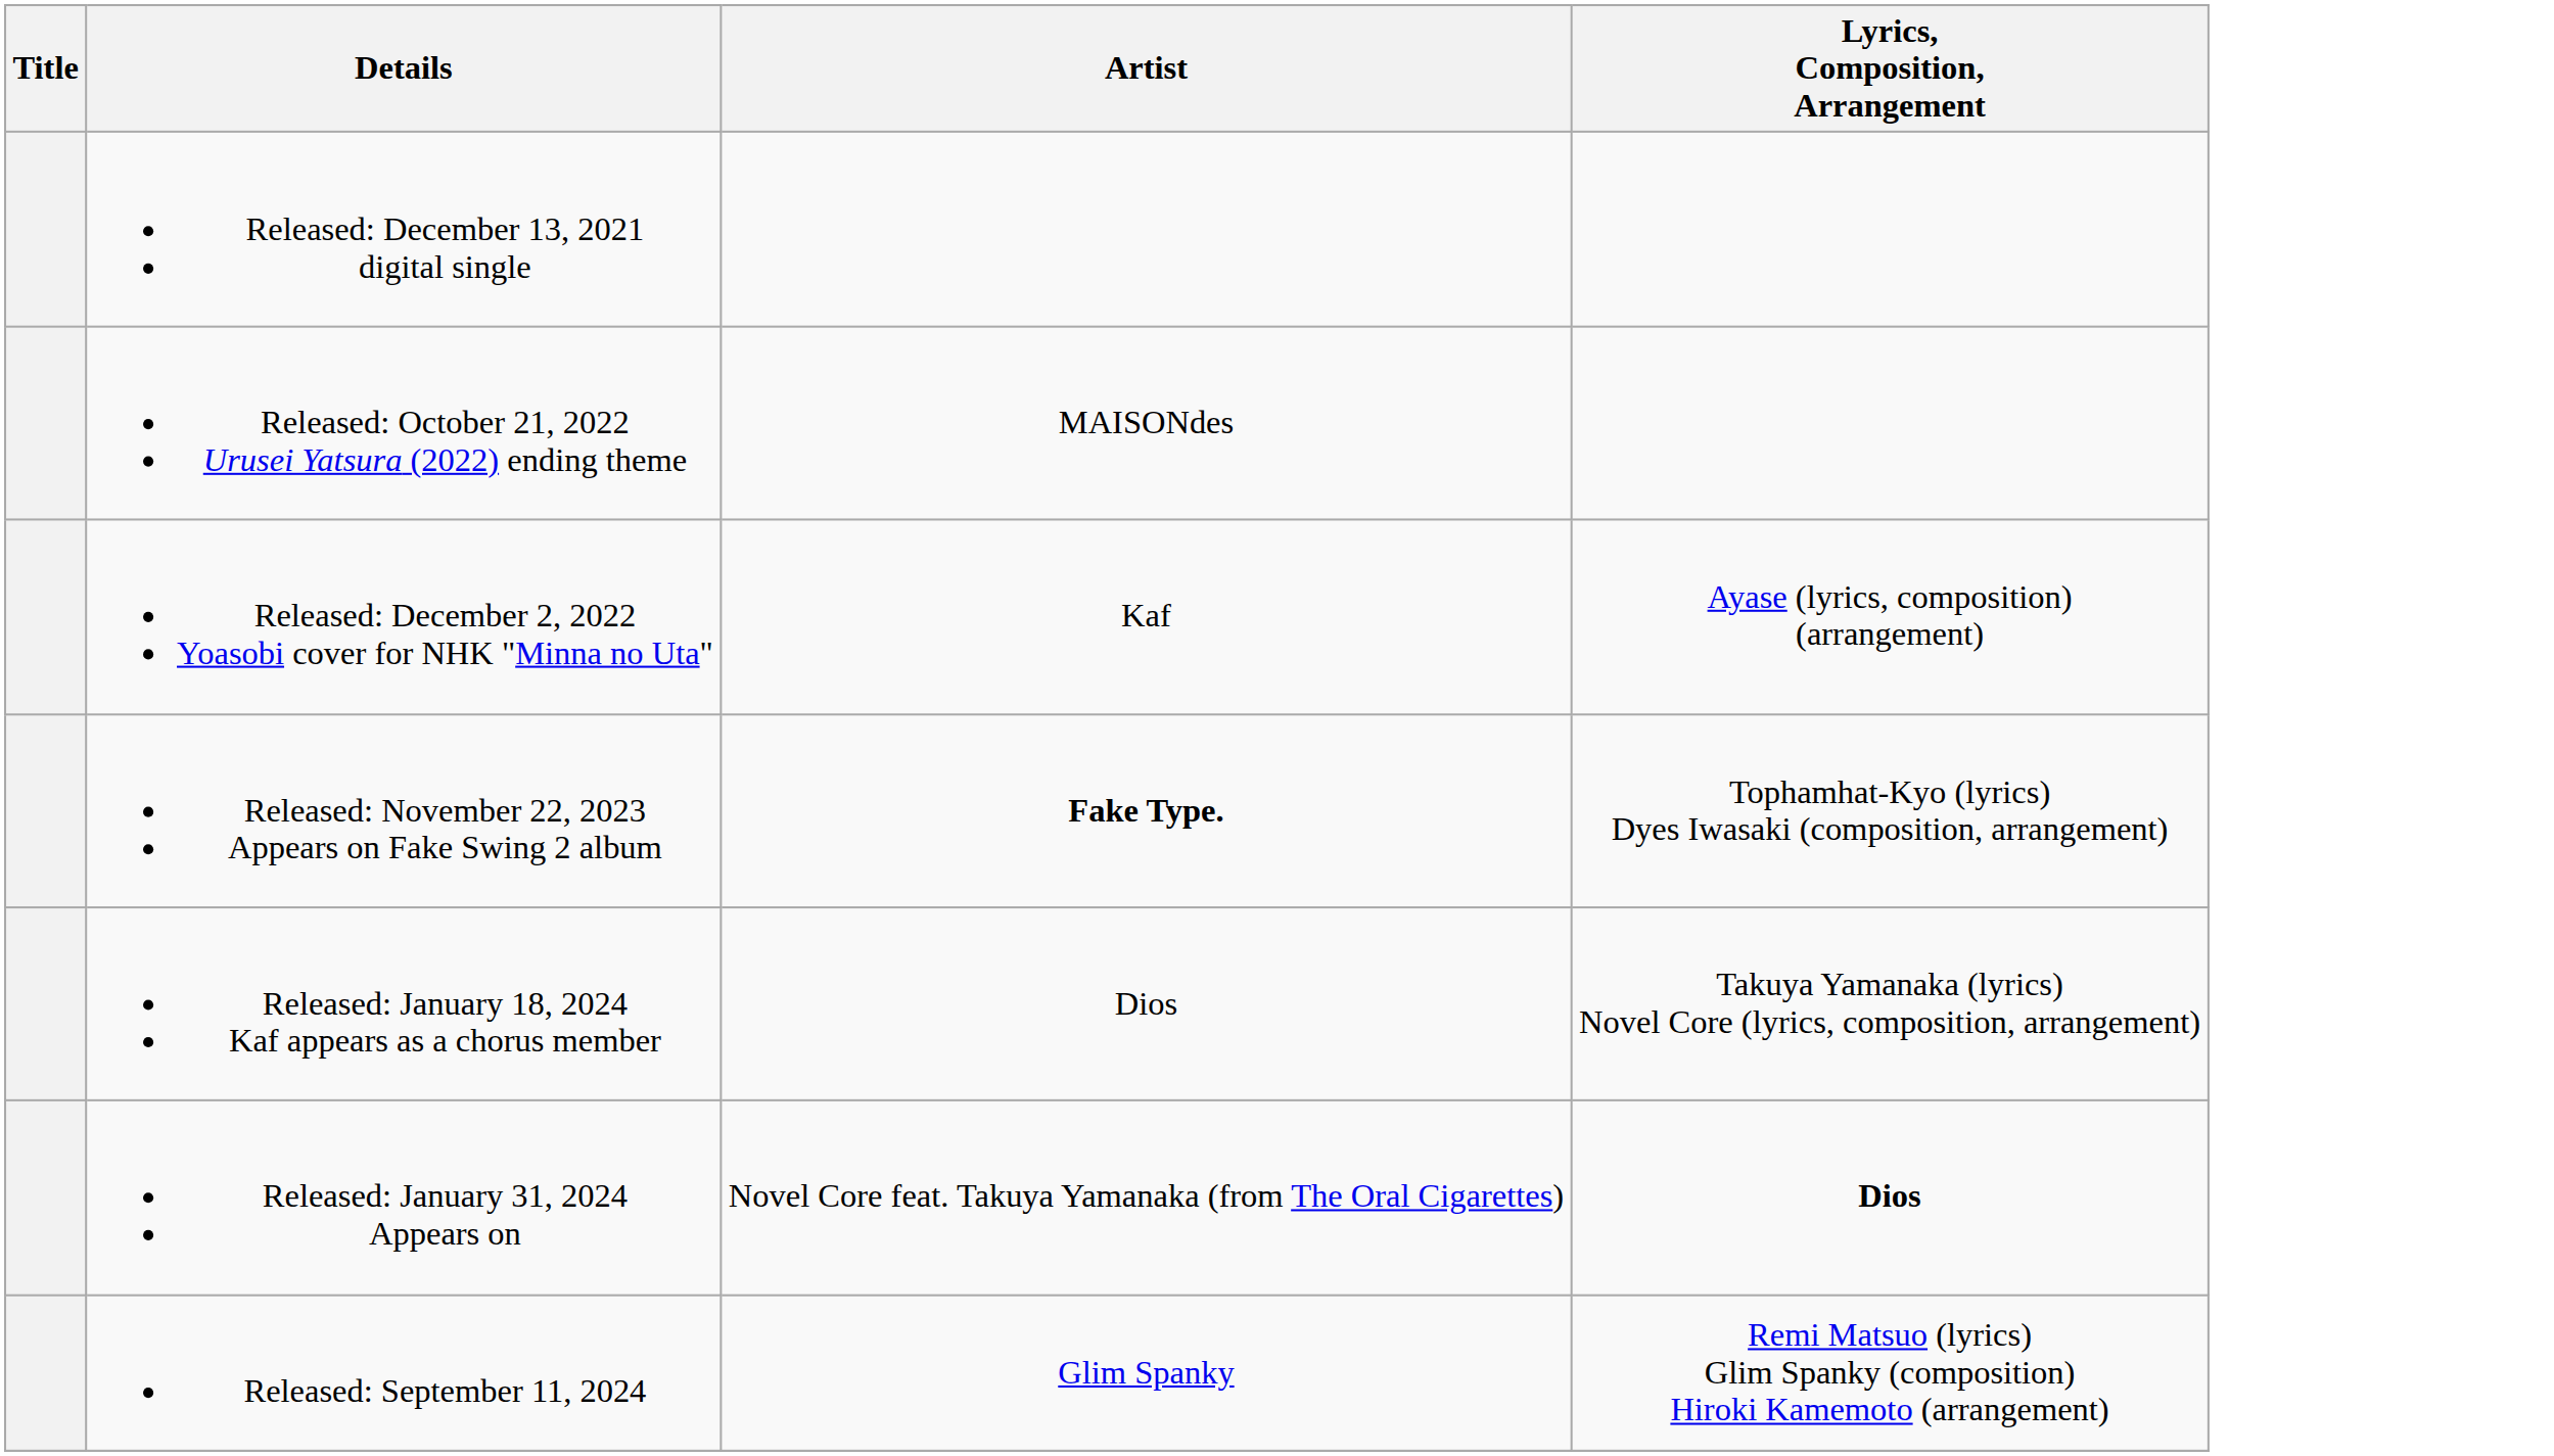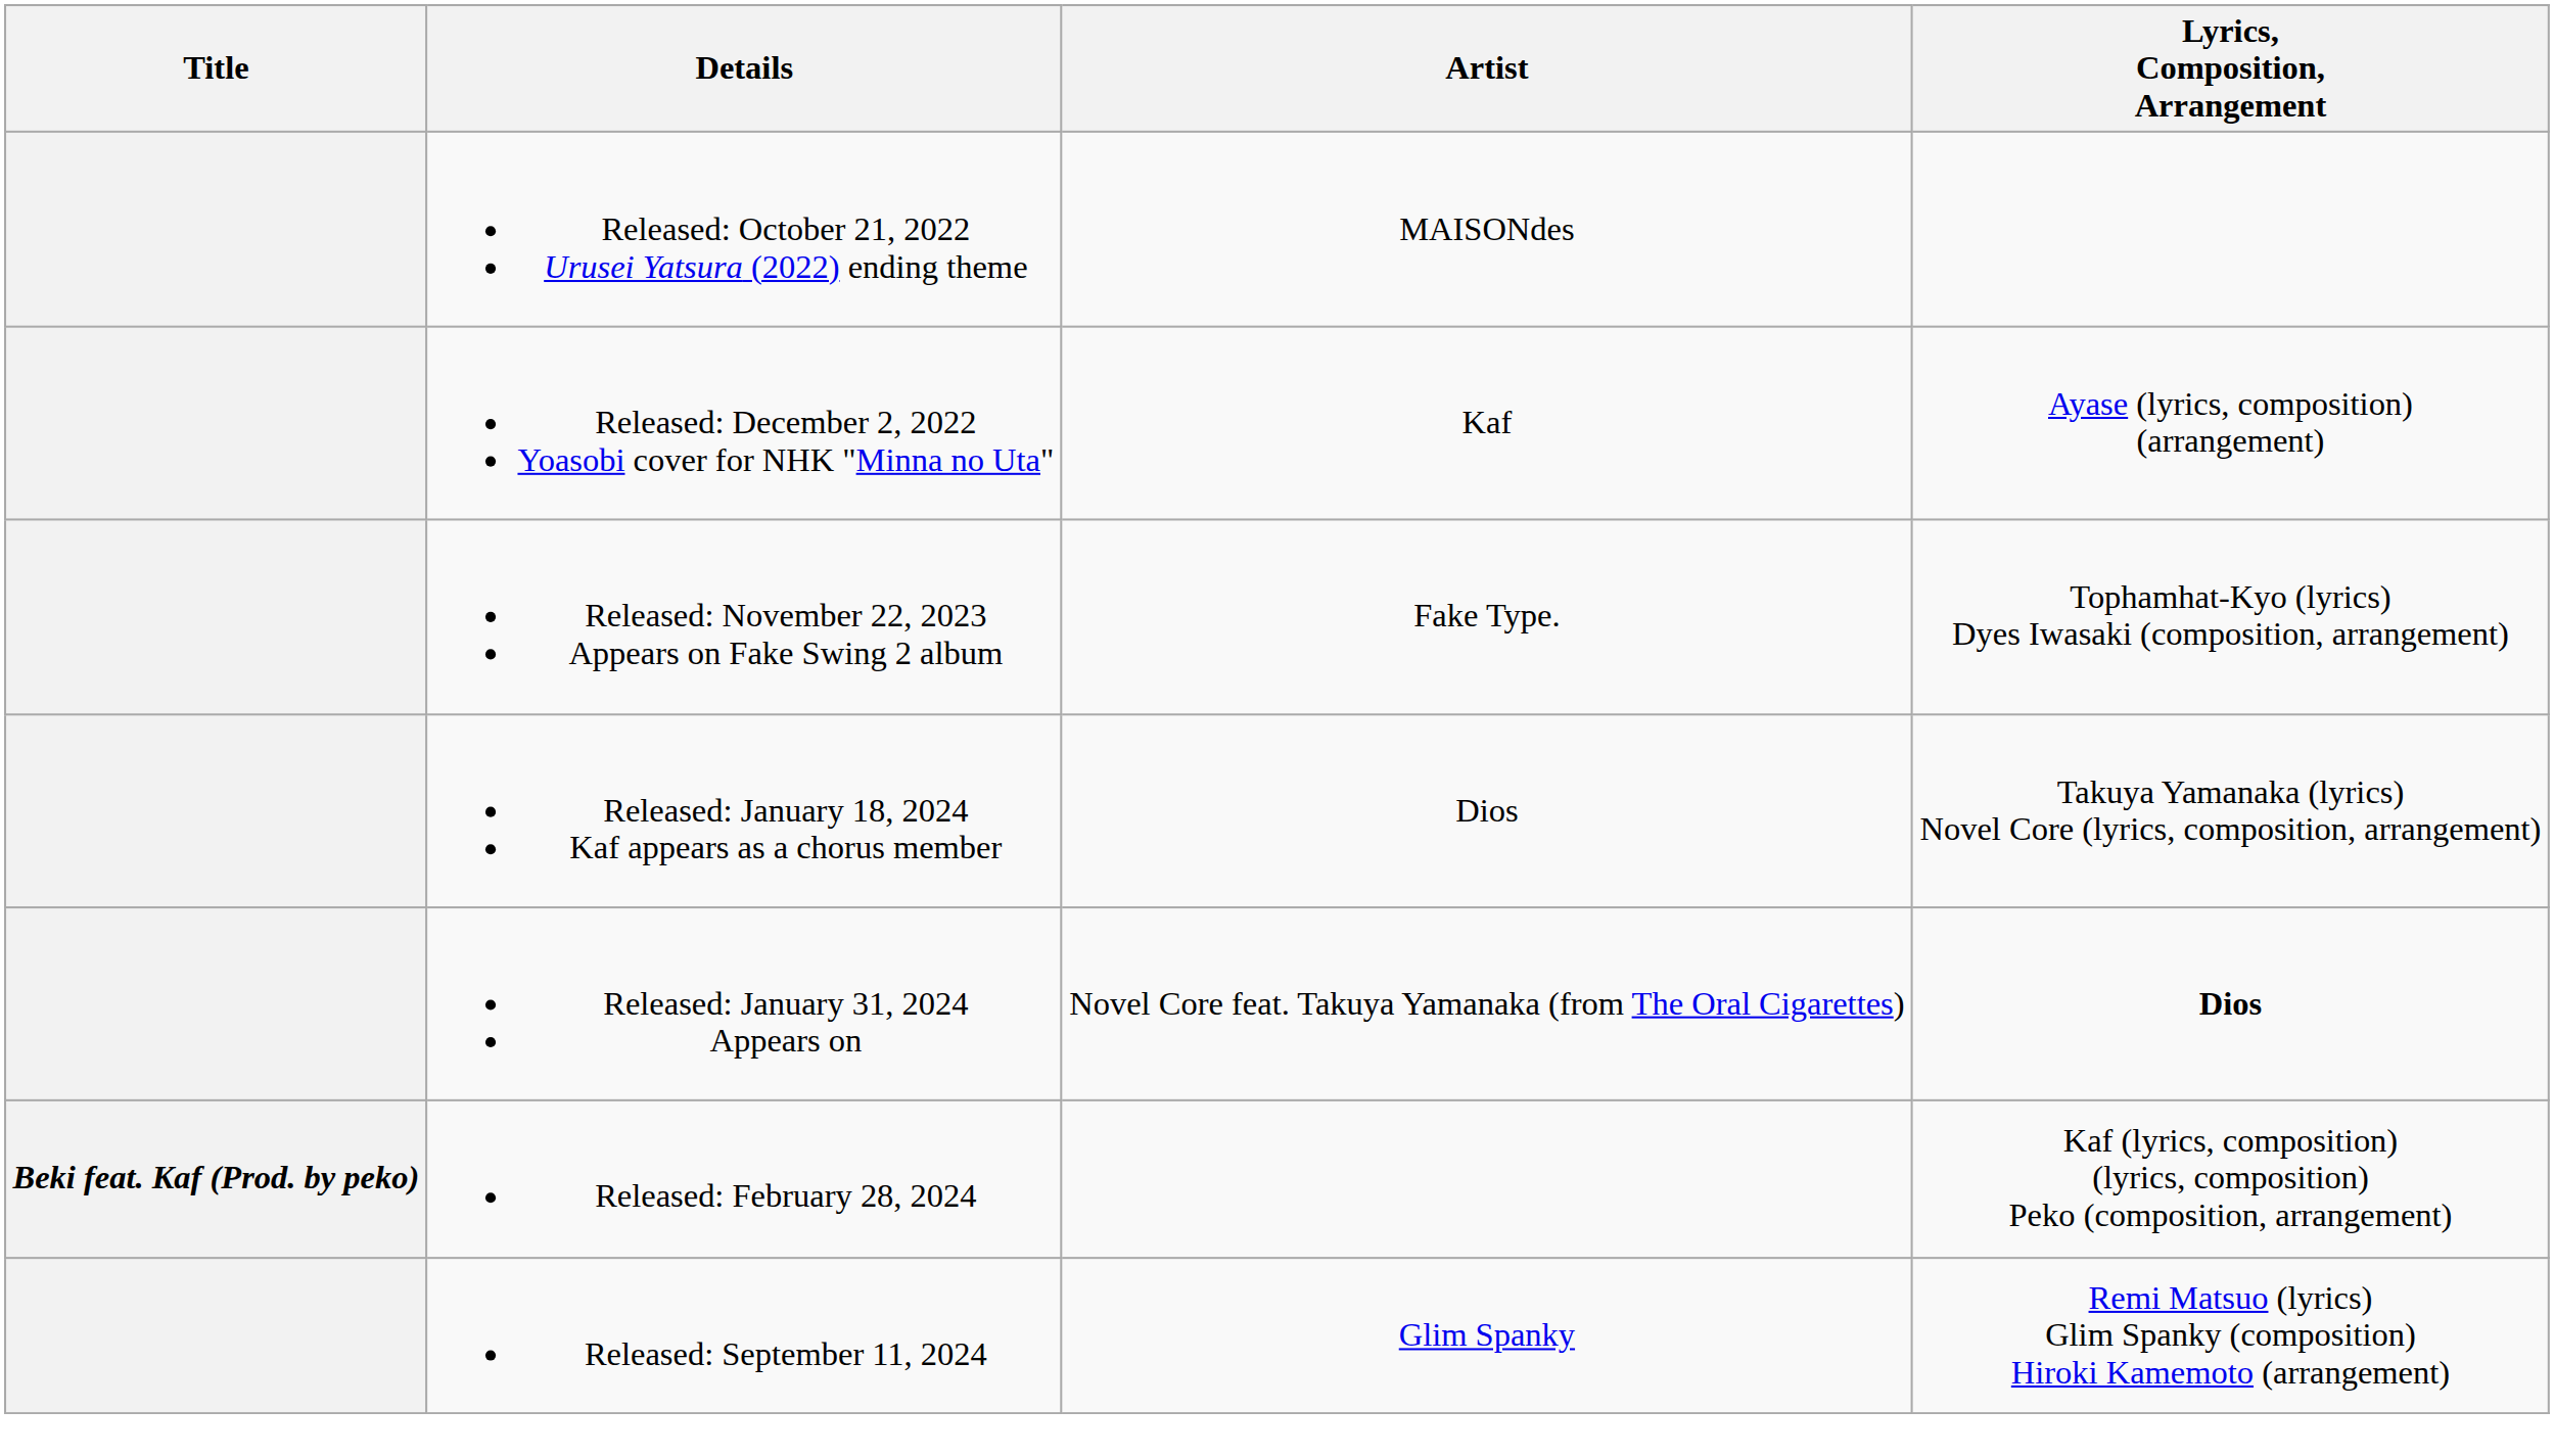- row: Released: December 13, 2021 digital single
Released: November 22, 2023 Appears on Fake Swing 2 album | Artist: bold -> normal
+ row: Beki feat. Kaf (Prod. by peko) | Released: February 28, 2024 | Kaf (lyrics, composition) (lyrics, composition) Peko (composition, arrangement)
